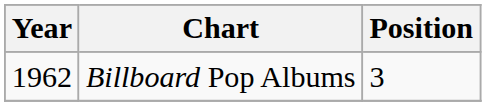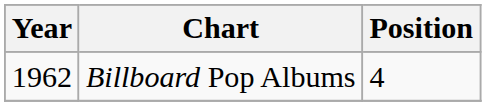Billboard Pop Albums | Position: 3 -> 4
